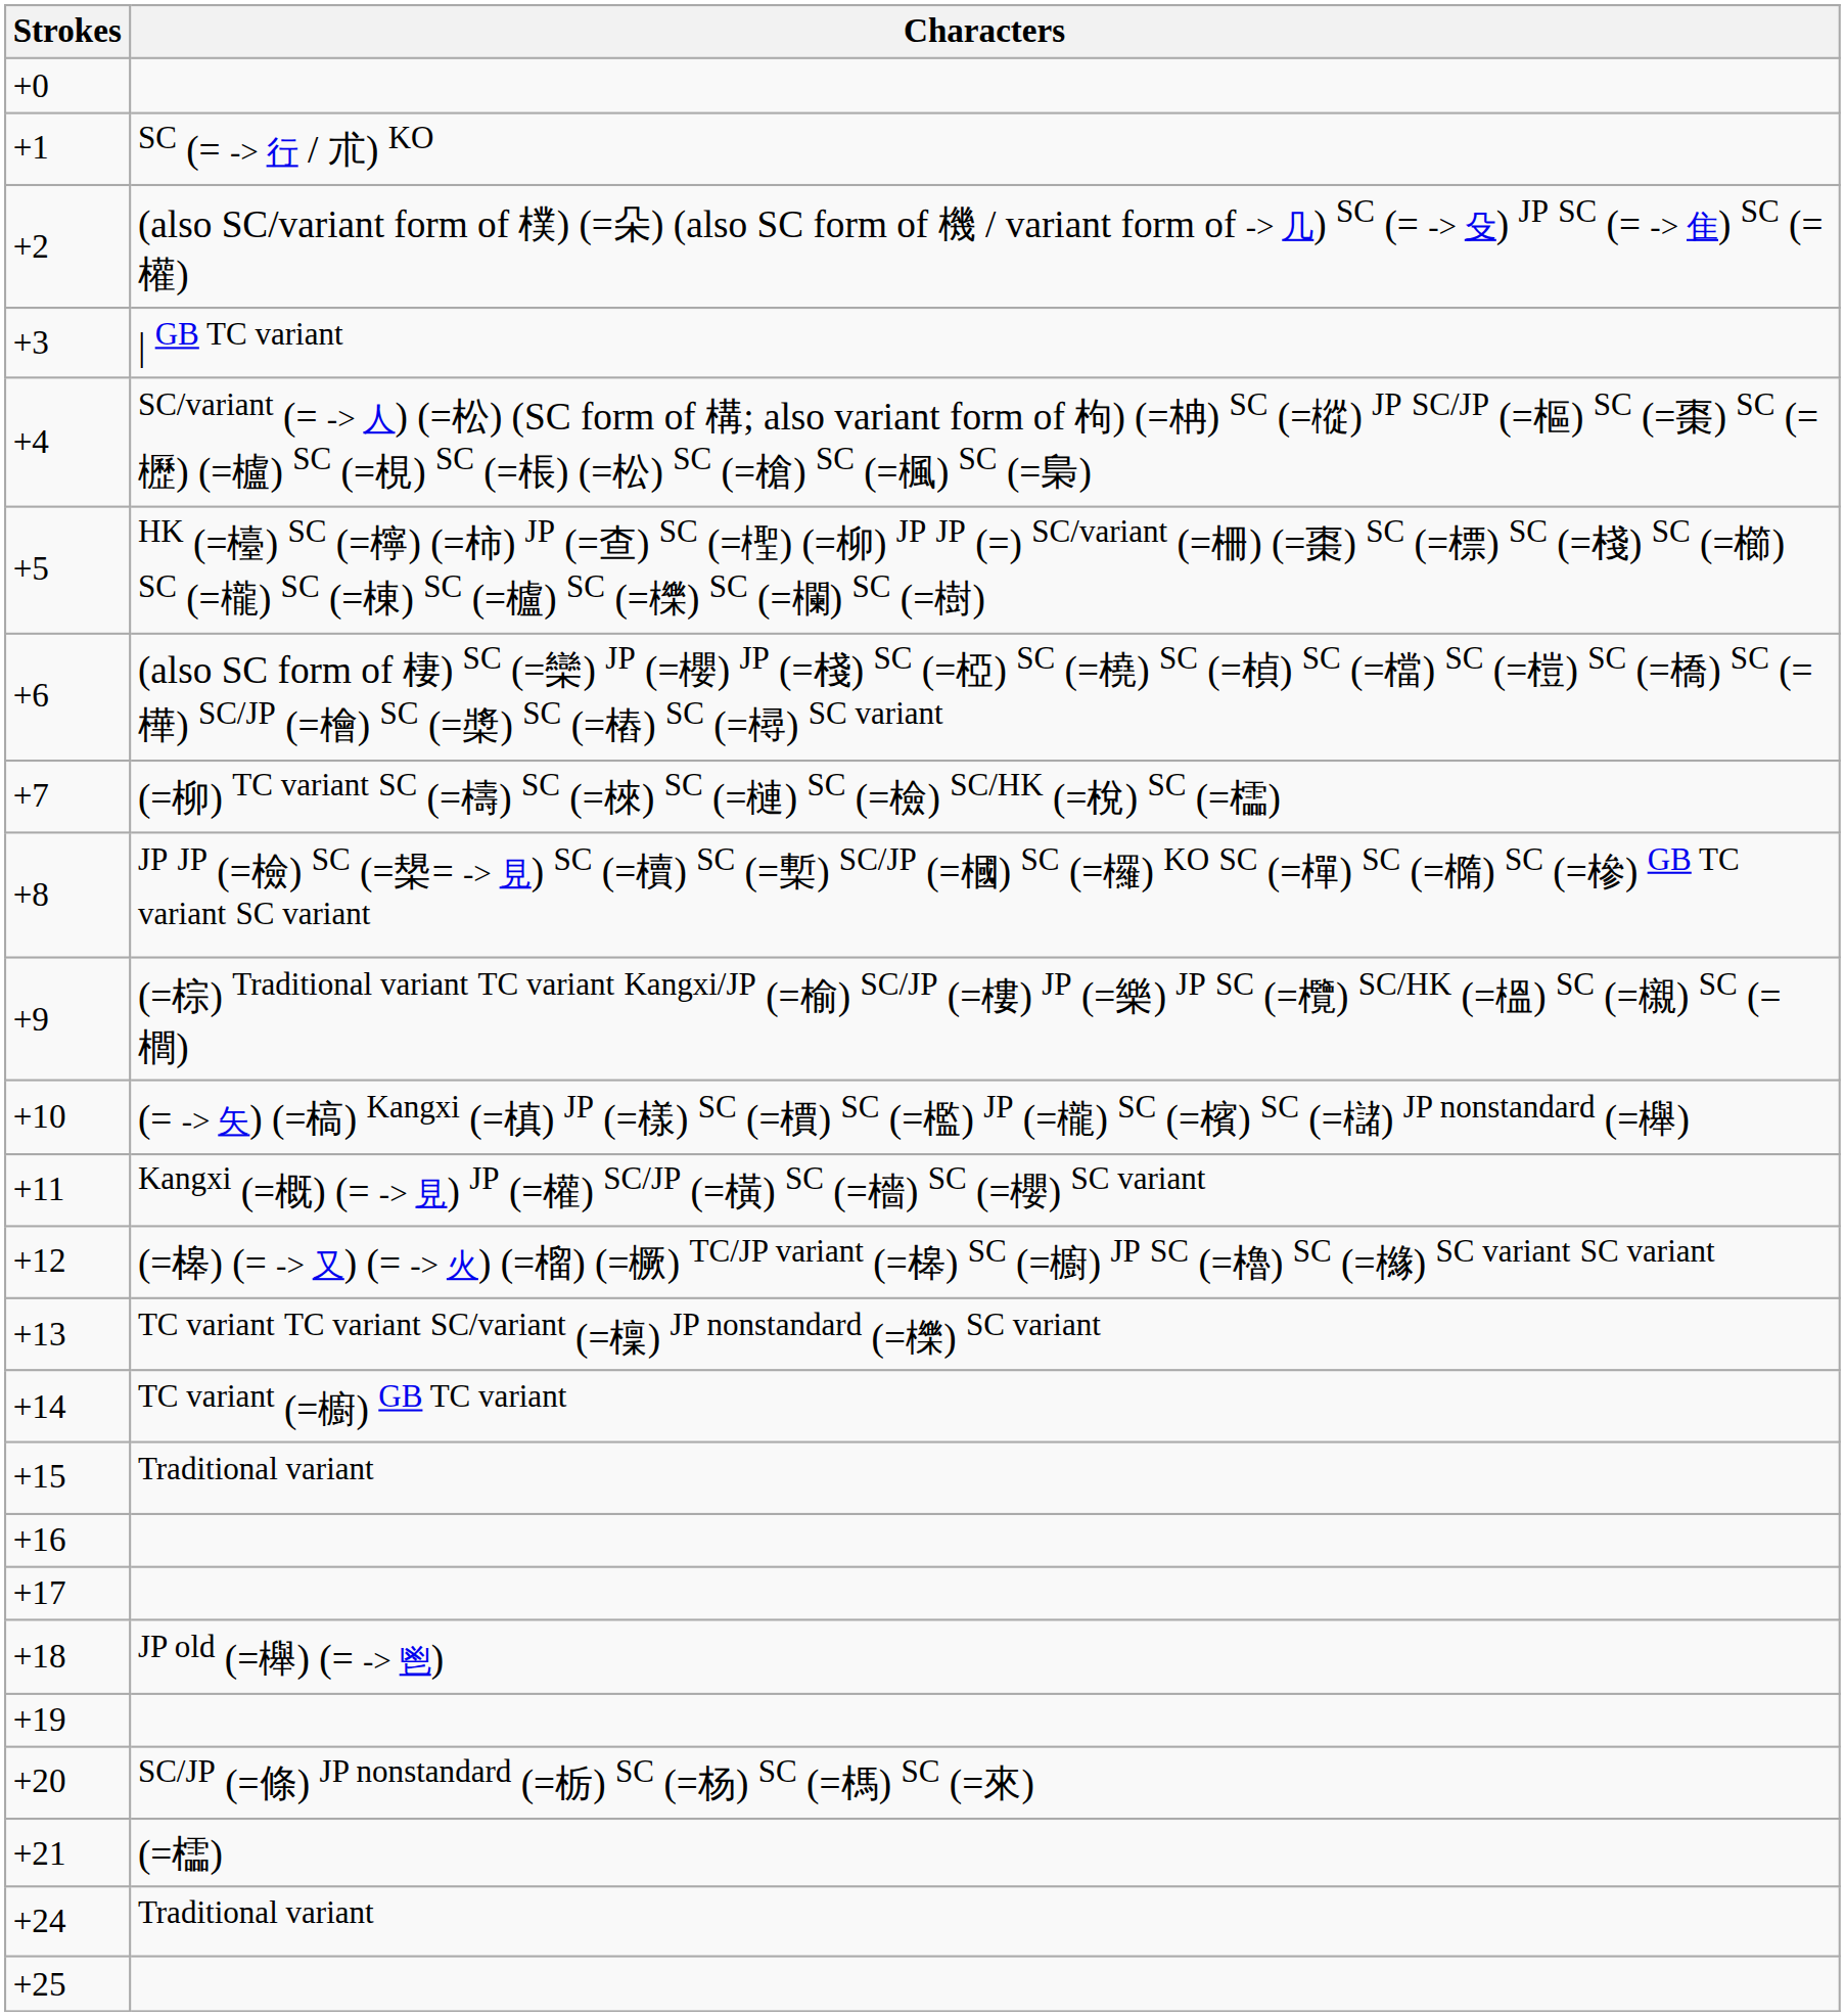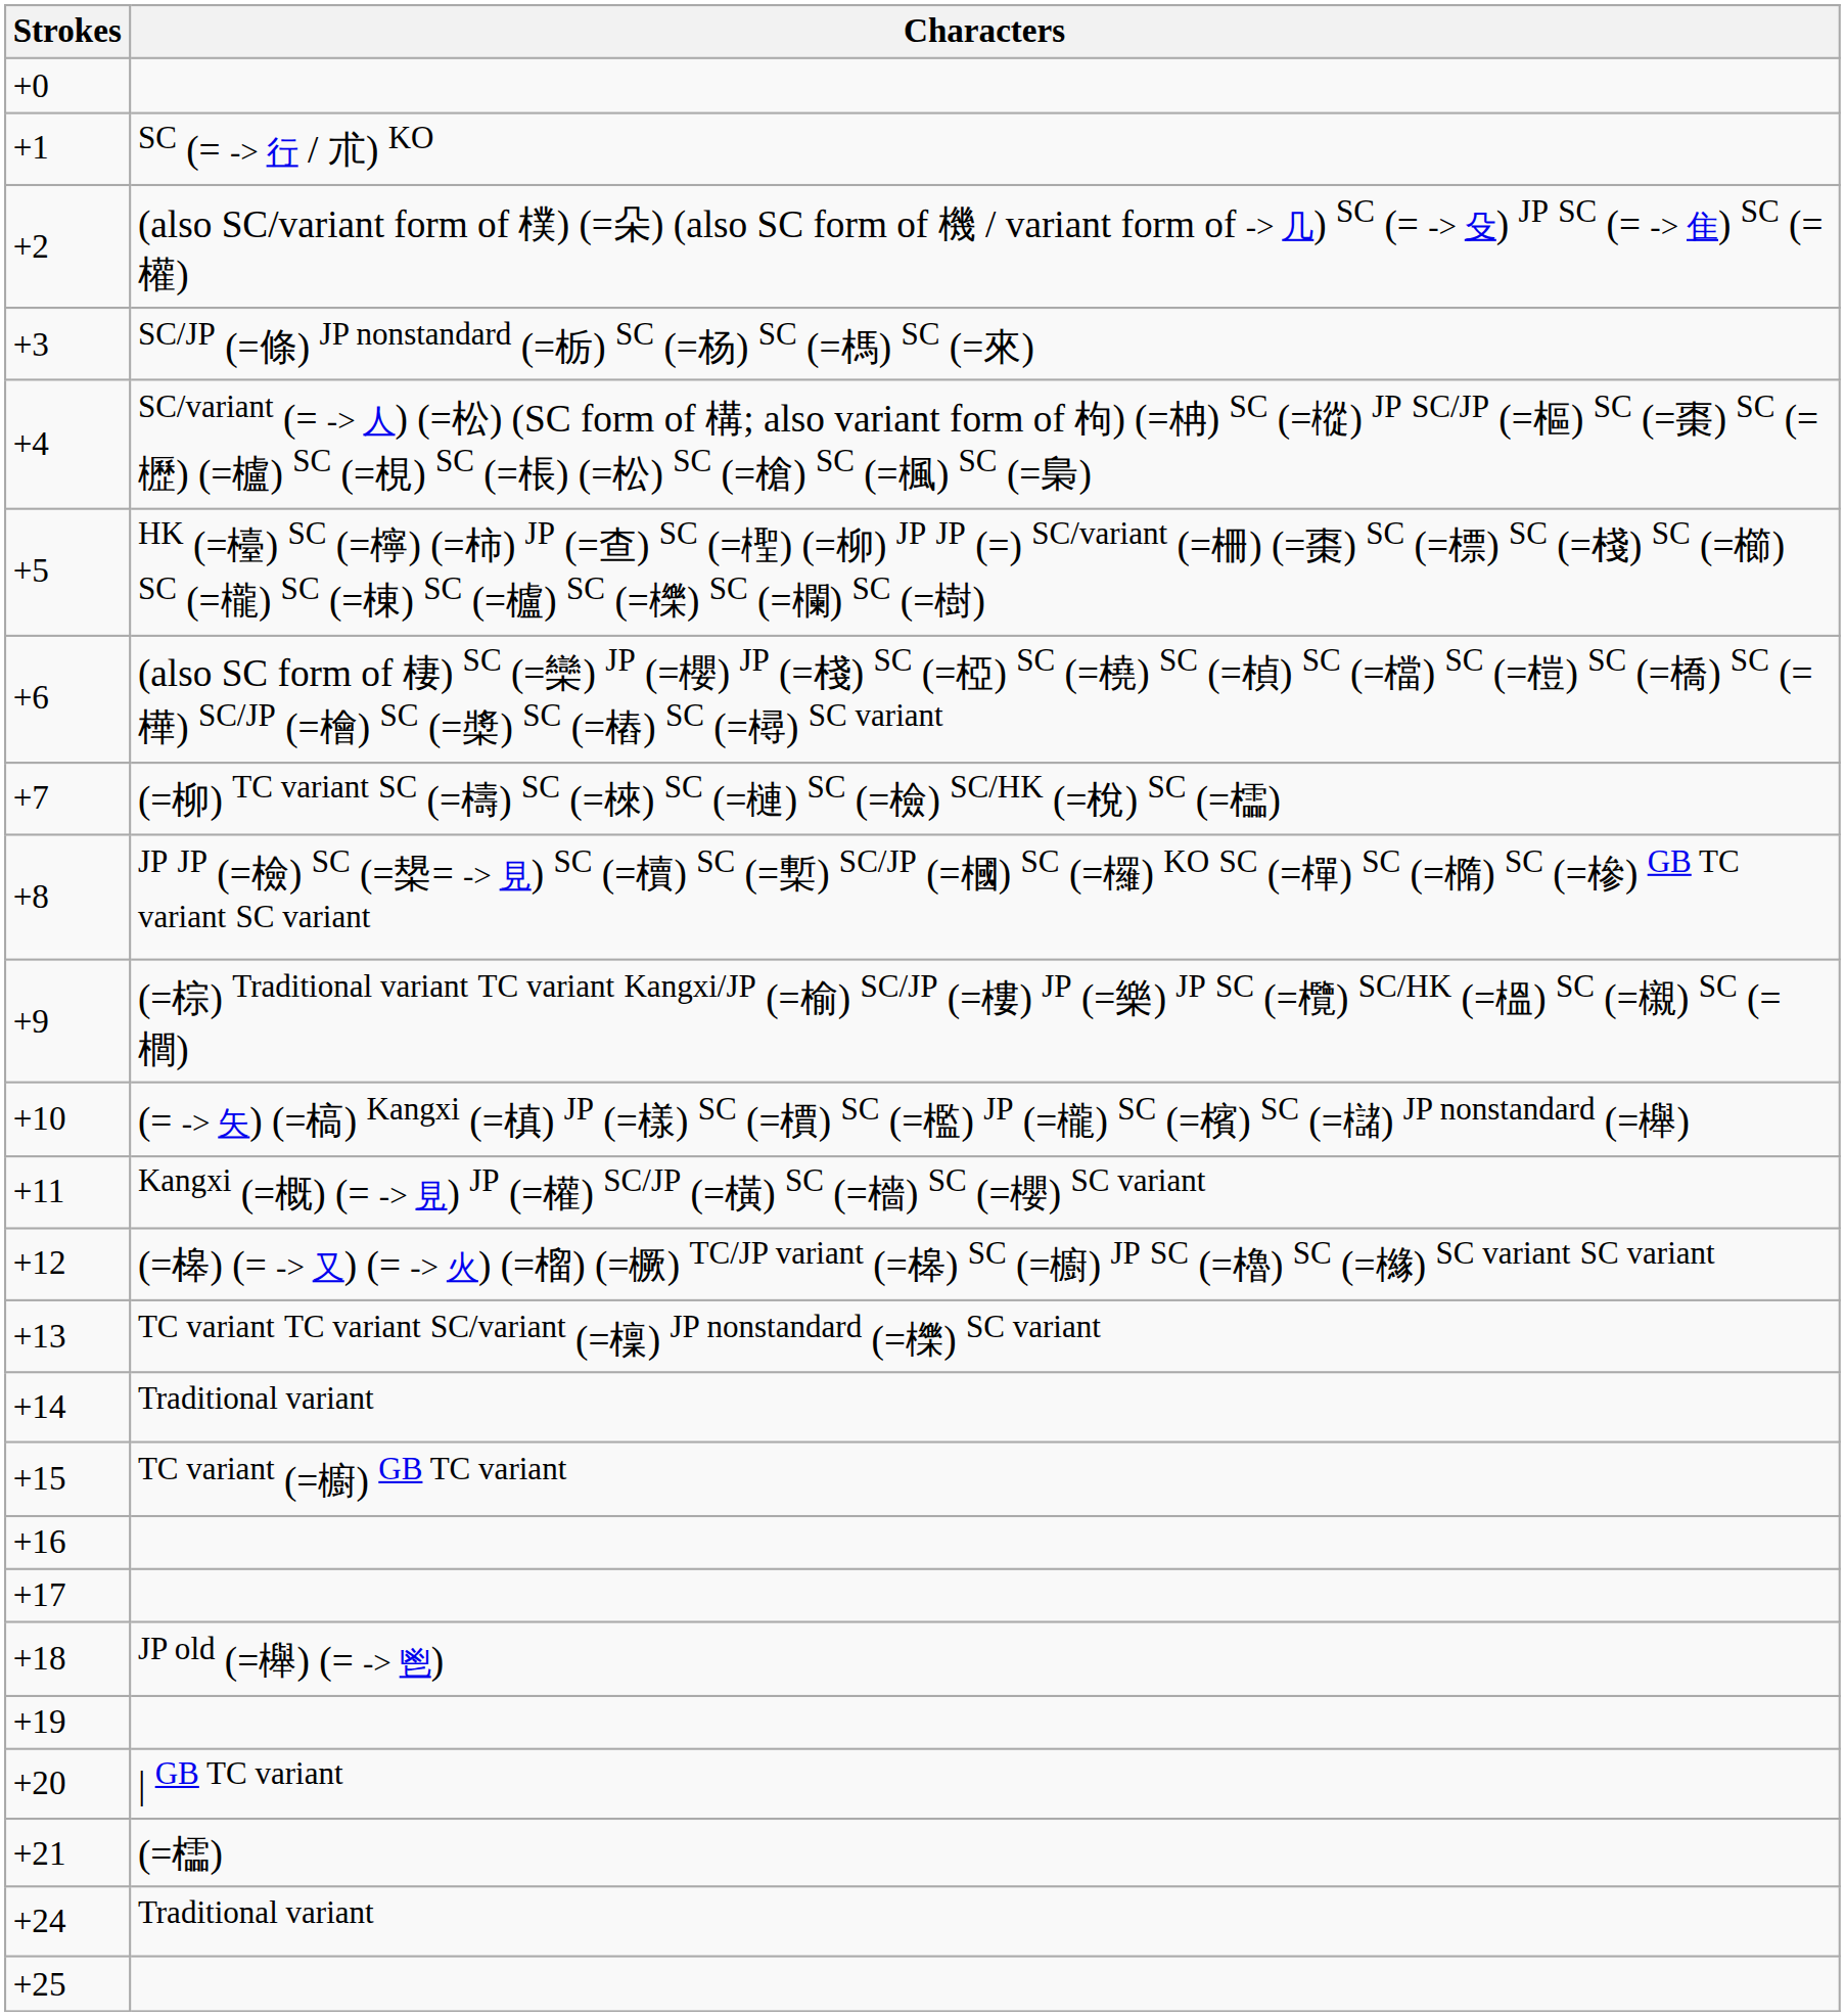+3 | Characters: | GB TC variant -> SC/JP (=條) JP nonstandard (=栃) SC (=杨) SC (=榪) SC (=來)
+14 | Characters: TC variant (=櫥) GB TC variant -> Traditional variant
+15 | Characters: Traditional variant -> TC variant (=櫥) GB TC variant
+20 | Characters: SC/JP (=條) JP nonstandard (=栃) SC (=杨) SC (=榪) SC (=來) -> | GB TC variant
